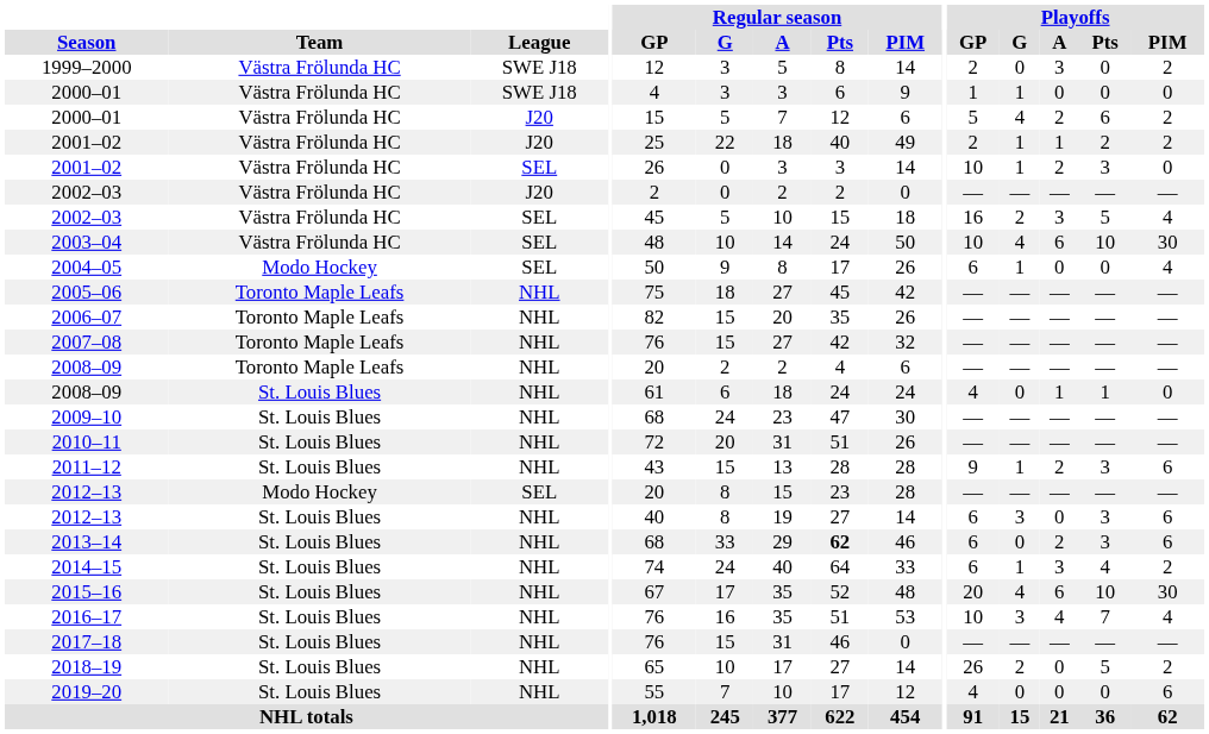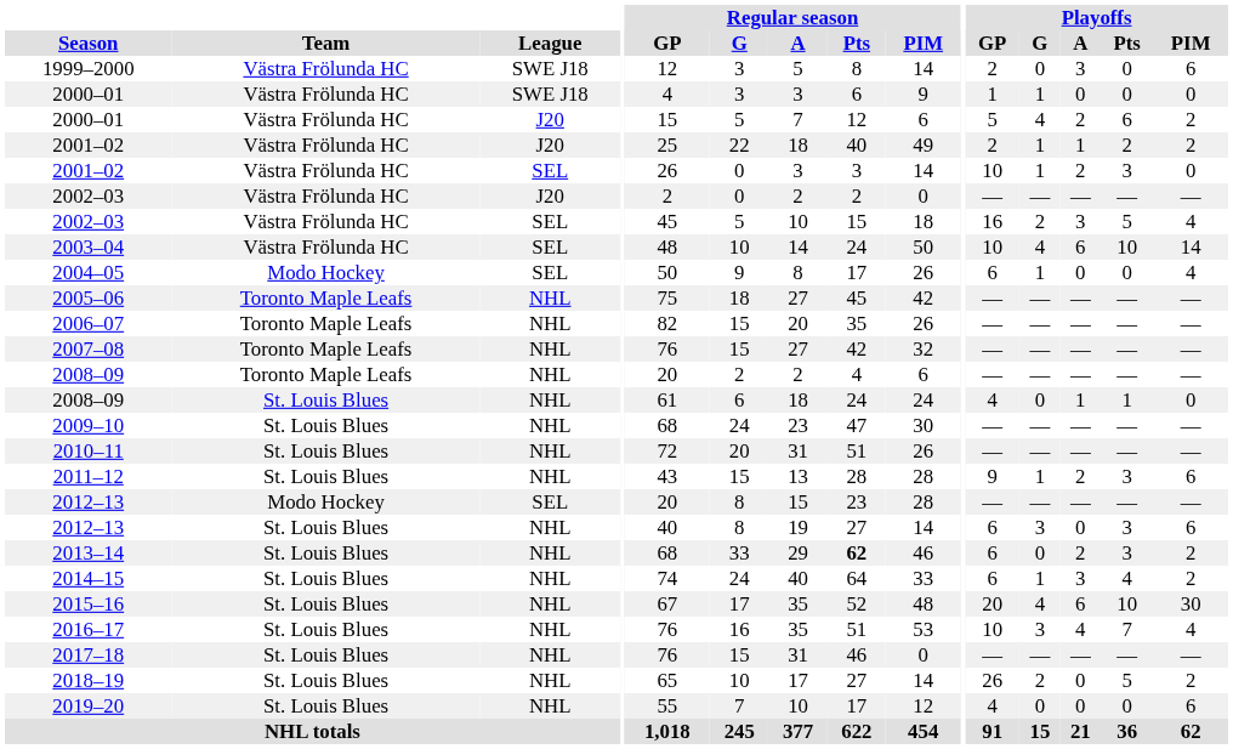1999–2000 | Playoffs / PIM: 2 -> 6
2003–04 | Playoffs / PIM: 30 -> 14
2013–14 | Playoffs / PIM: 6 -> 2
